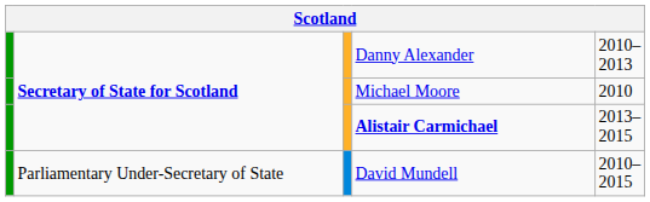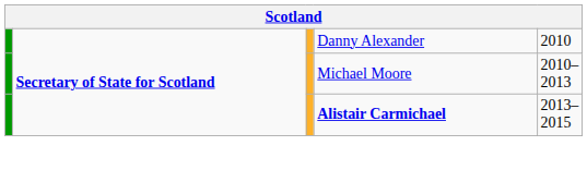Danny Alexander | column 5: 2010–2013 -> 2010
Michael Moore | column 5: 2010 -> 2010–2013
- row: Parliamentary Under-Secretary of State | David Mundell | 2010–2015
